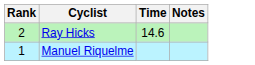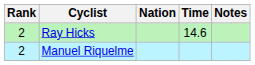+ column: Nation
Manuel Riquelme | Rank: 1 -> 2
